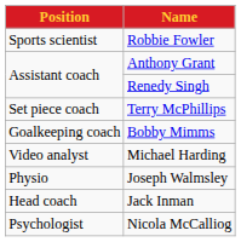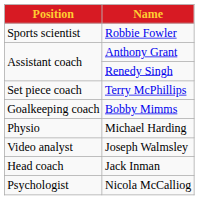Michael Harding | Position: Video analyst -> Physio
Joseph Walmsley | Position: Physio -> Video analyst
